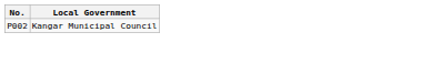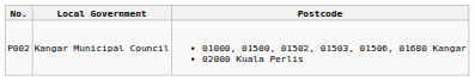+ column: Postcode | 01000, 01500, 01502, 01503, 01506, 01680 Kangar 02000 Kuala Perlis
